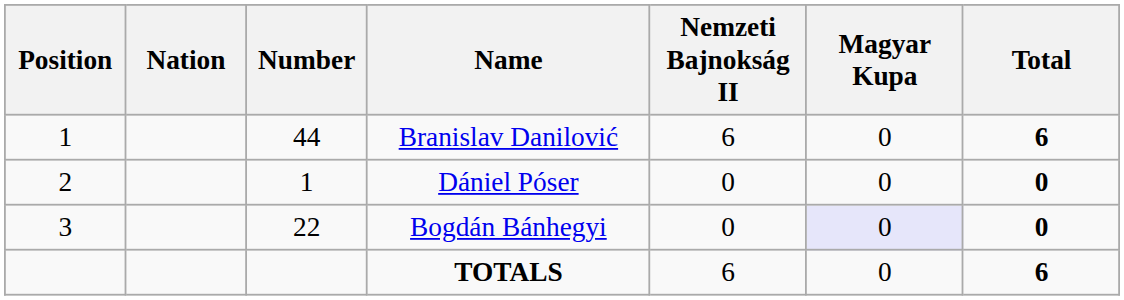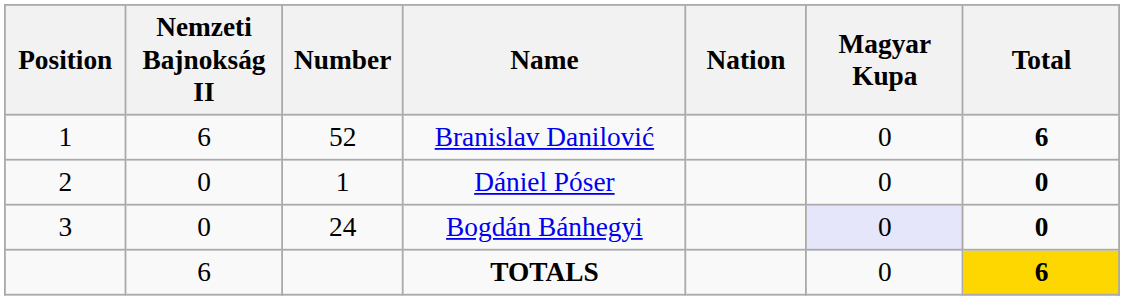columns swapped: Nation <-> Nemzeti Bajnokság II
Branislav Danilović | Number: 44 -> 52
Bogdán Bánhegyi | Number: 22 -> 24
TOTALS | Total: no background -> gold background
